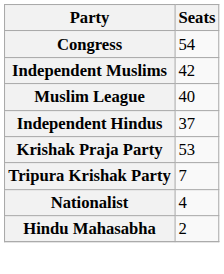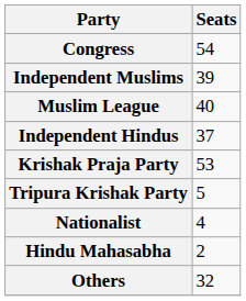Independent Muslims | Seats: 42 -> 39
Tripura Krishak Party | Seats: 7 -> 5
+ row: Others | 32
